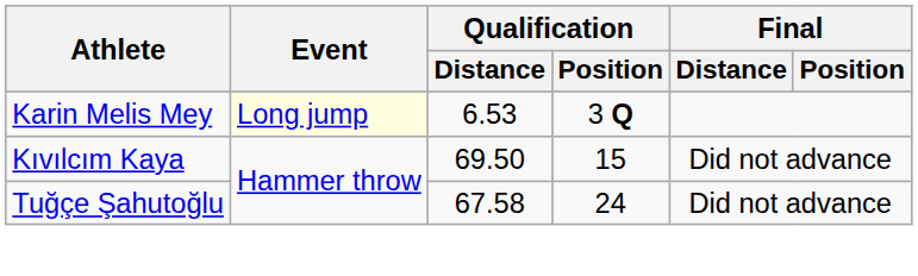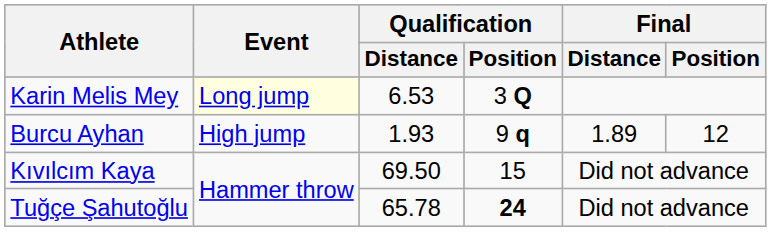+ row: Burcu Ayhan | High jump | 1.93 | 9 q | 1.89 | 12
Tuğçe Şahutoğlu | Qualification / Distance: 67.58 -> 65.78
Tuğçe Şahutoğlu | Qualification / Position: normal -> bold
